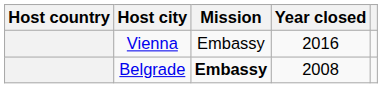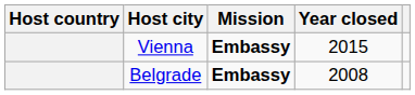Vienna | Mission: normal -> bold
Vienna | Year closed: 2016 -> 2015
